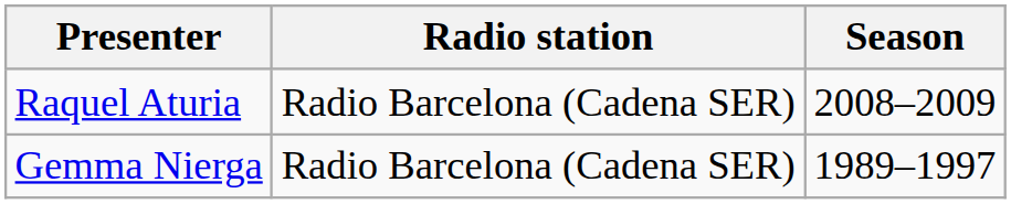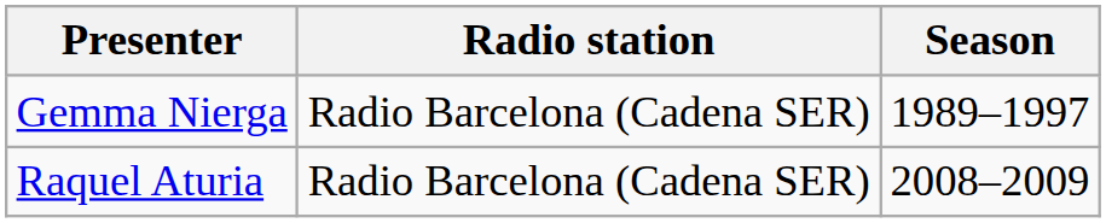rows swapped: Gemma Nierga <-> Raquel Aturia
